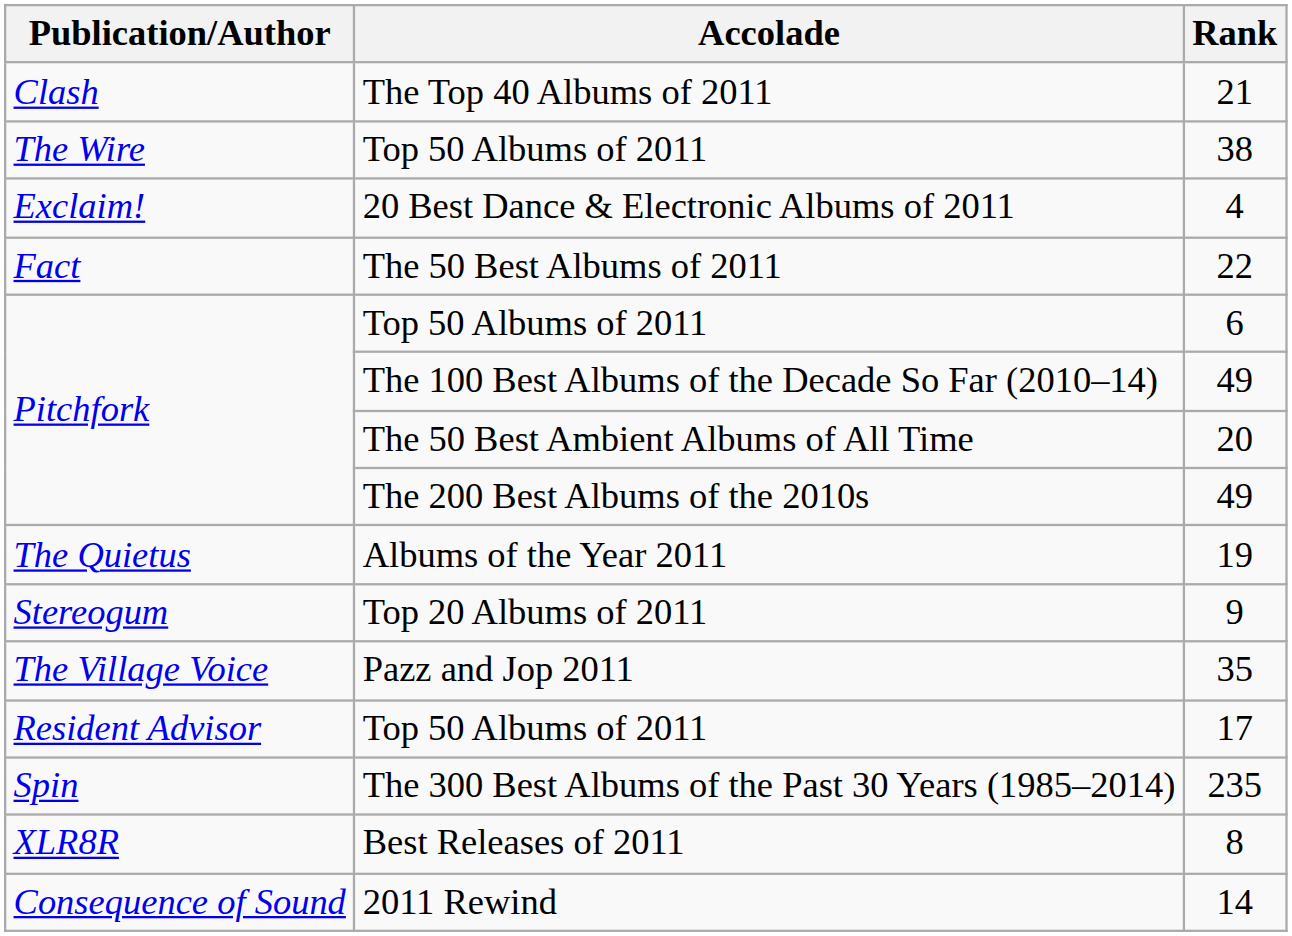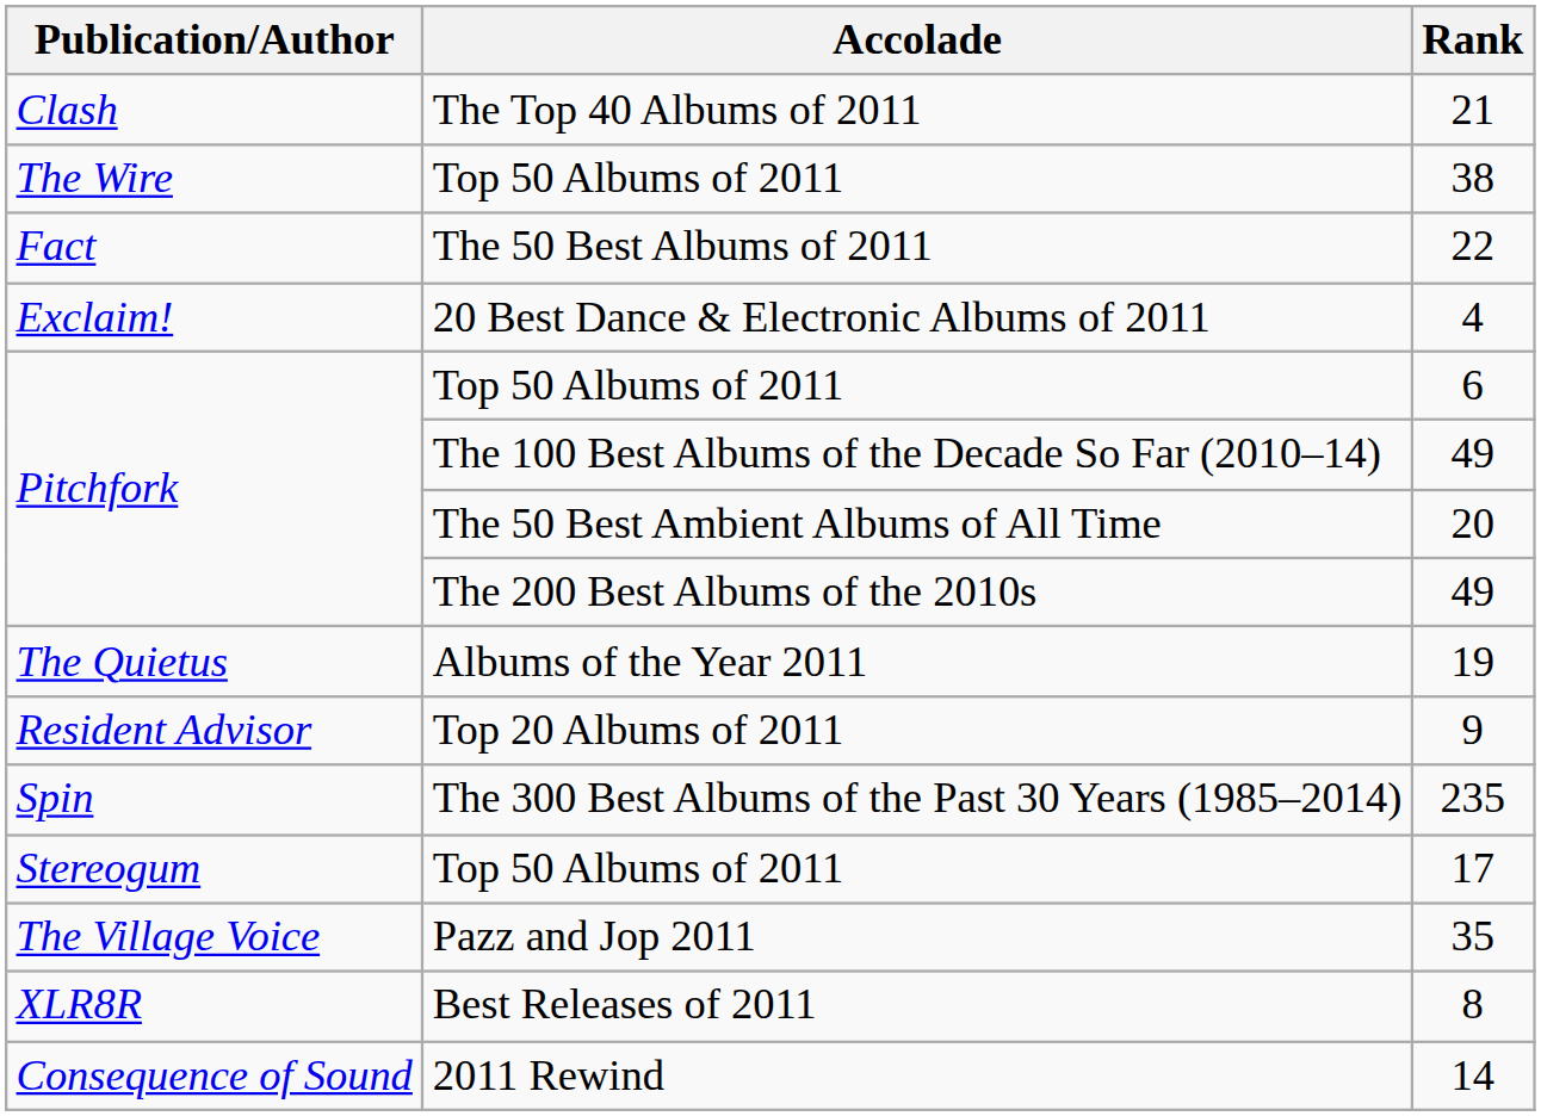rows swapped: 4 <-> 22
9 | Publication/Author: Stereogum -> Resident Advisor
rows swapped: 235 <-> 35
17 | Publication/Author: Resident Advisor -> Stereogum
